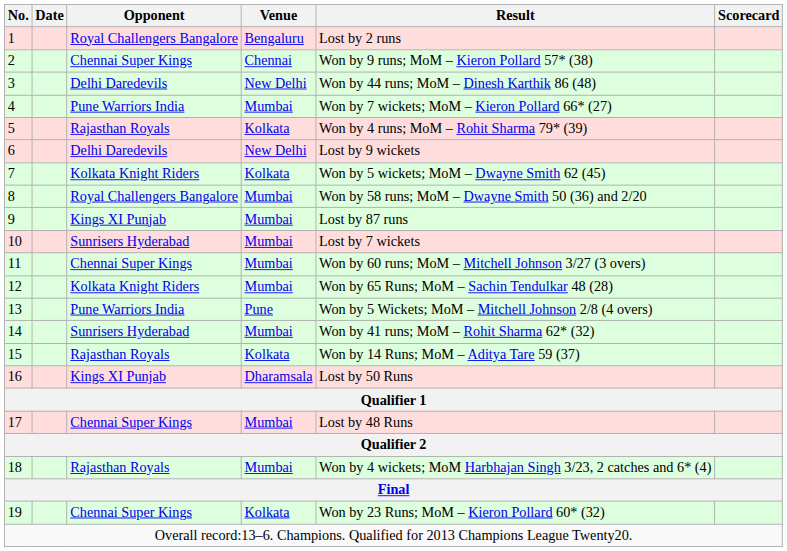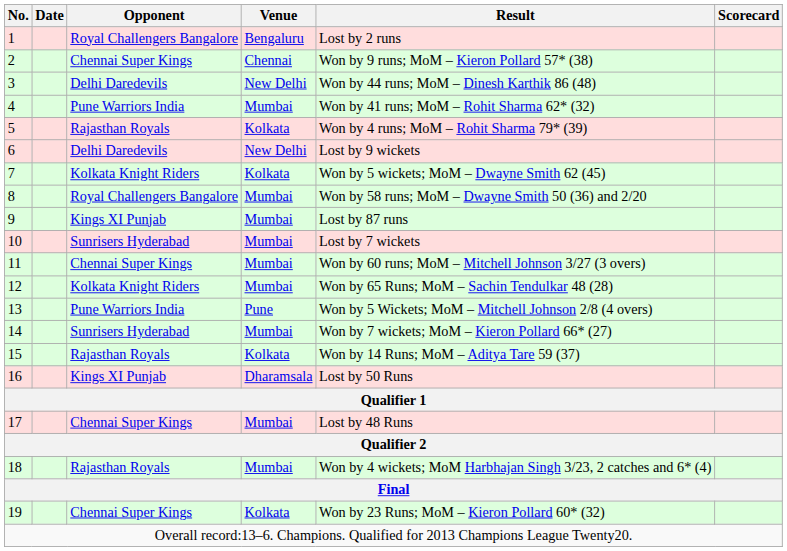4 | Result: Won by 7 wickets; MoM – Kieron Pollard 66* (27) -> Won by 41 runs; MoM – Rohit Sharma 62* (32)
14 | Result: Won by 41 runs; MoM – Rohit Sharma 62* (32) -> Won by 7 wickets; MoM – Kieron Pollard 66* (27)
